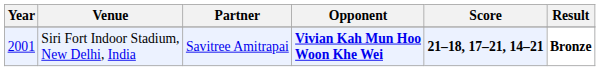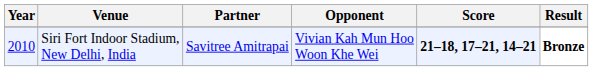Siri Fort Indoor Stadium, New Delhi, India | Year: 2001 -> 2010
Siri Fort Indoor Stadium, New Delhi, India | Opponent: bold -> normal
